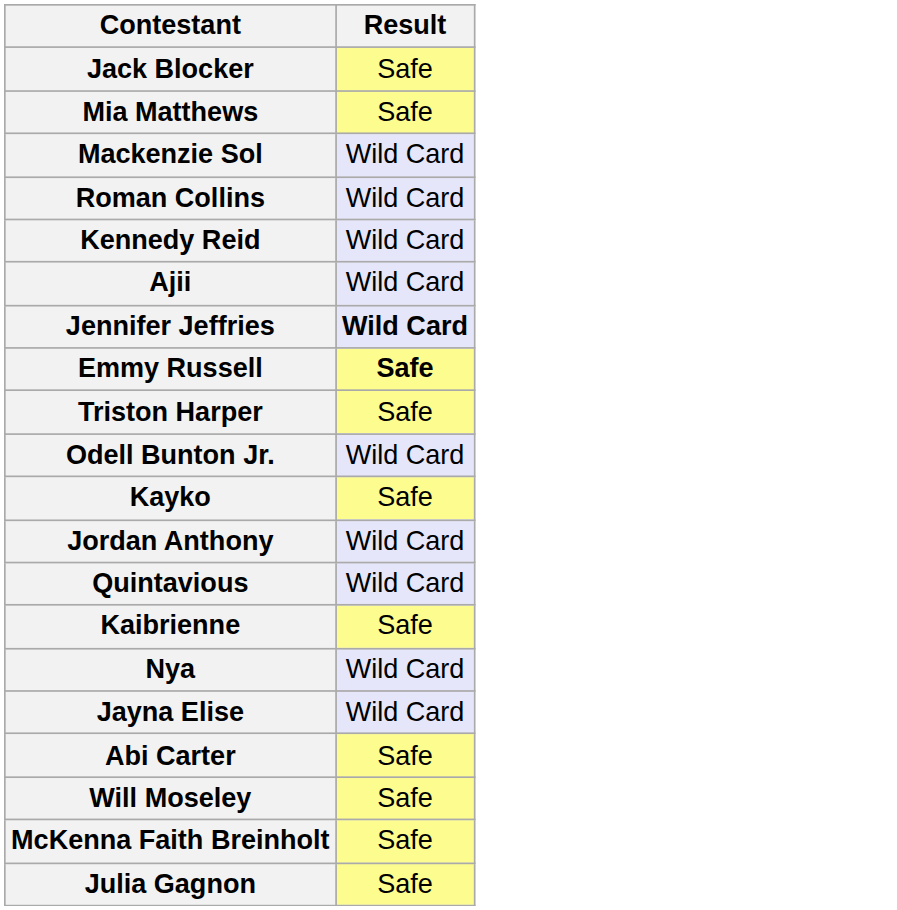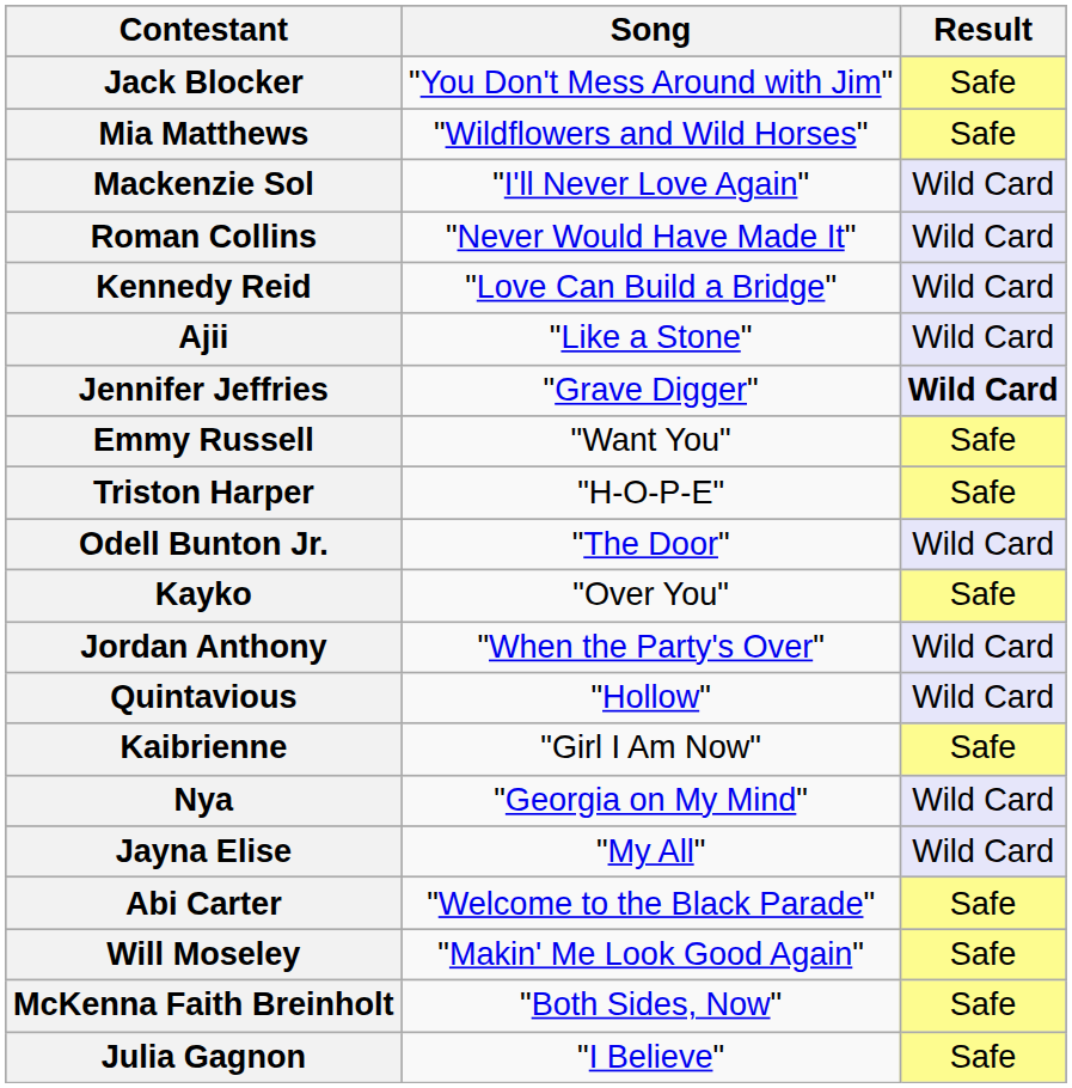+ column: Song | "You Don't Mess Around with Jim" | "Wildflowers and Wild Horses" | "I'll Never Love Again" | "Never Would Have Made It" | "Love Can Build a Bridge" | "Like a Stone" | "Grave Digger" | "Want You" | "H-O-P-E" | "The Door" | "Over You" | "When the Party's Over" | "Hollow" | "Girl I Am Now" | "Georgia on My Mind" | "My All" | "Welcome to the Black Parade" | "Makin' Me Look Good Again" | "Both Sides, Now" | "I Believe"
Emmy Russell | Result: bold -> normal
